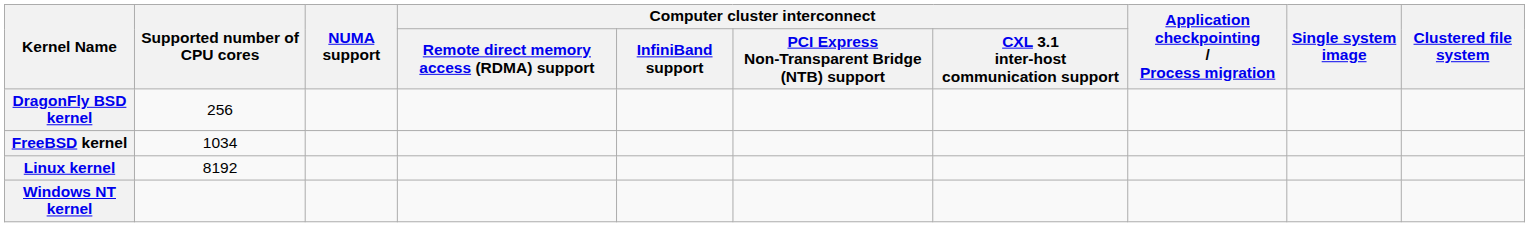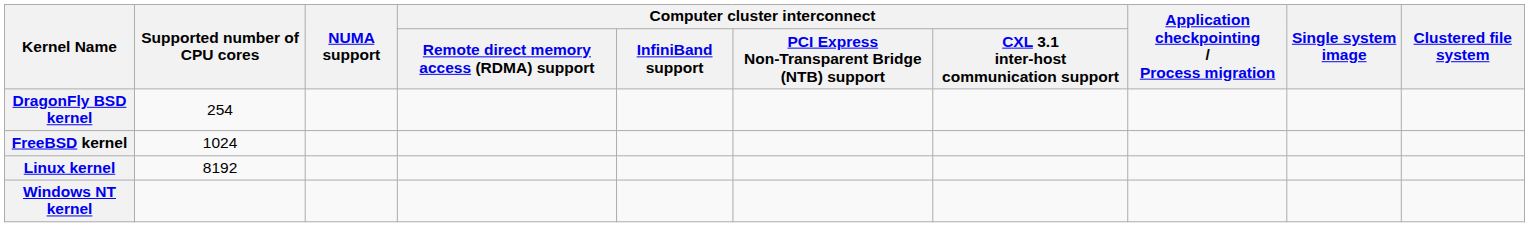DragonFly BSD kernel | Supported number of CPU cores: 256 -> 254
FreeBSD kernel | Supported number of CPU cores: 1034 -> 1024
